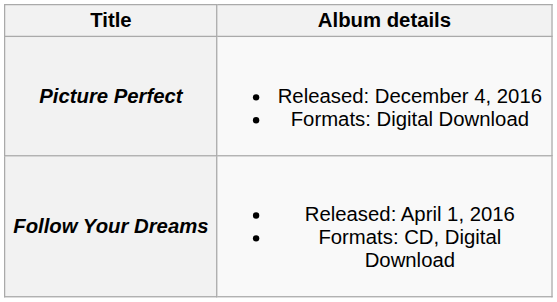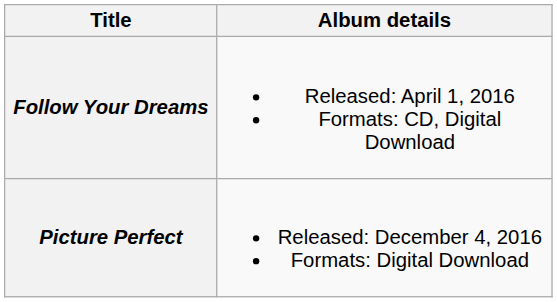rows swapped: Follow Your Dreams <-> Picture Perfect
